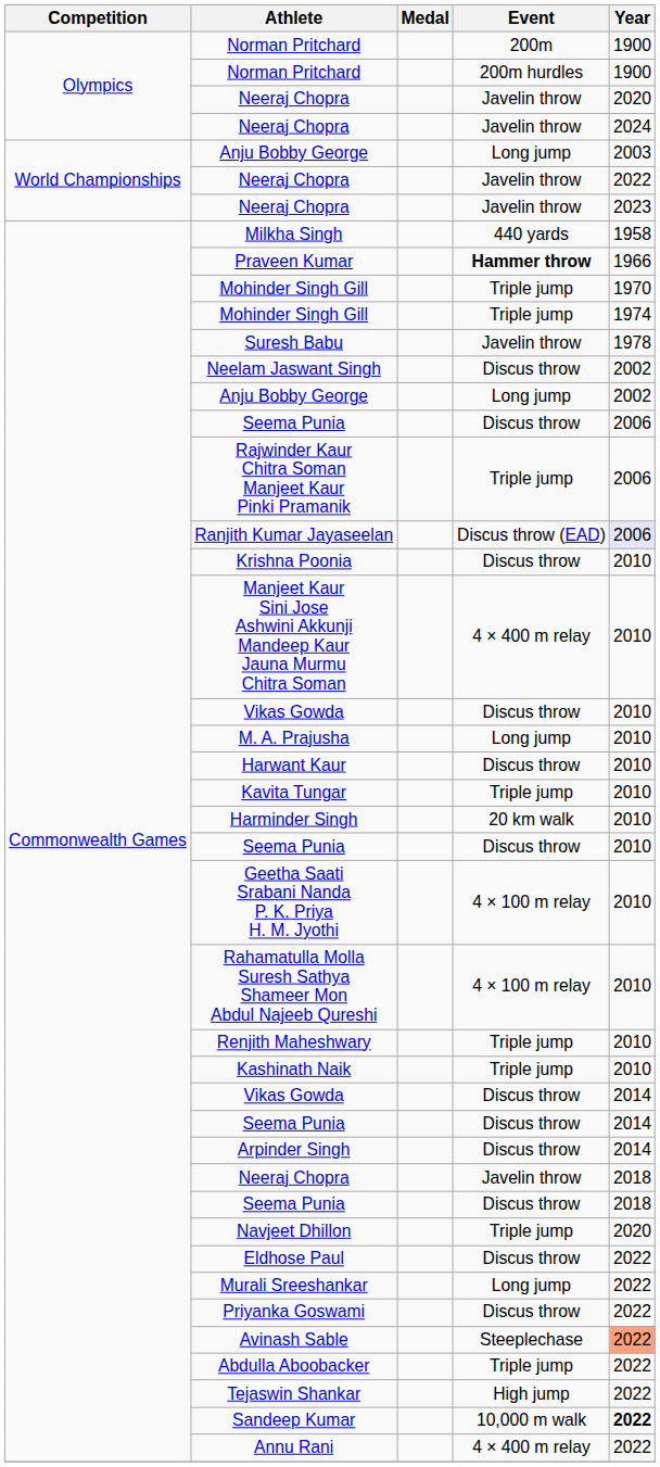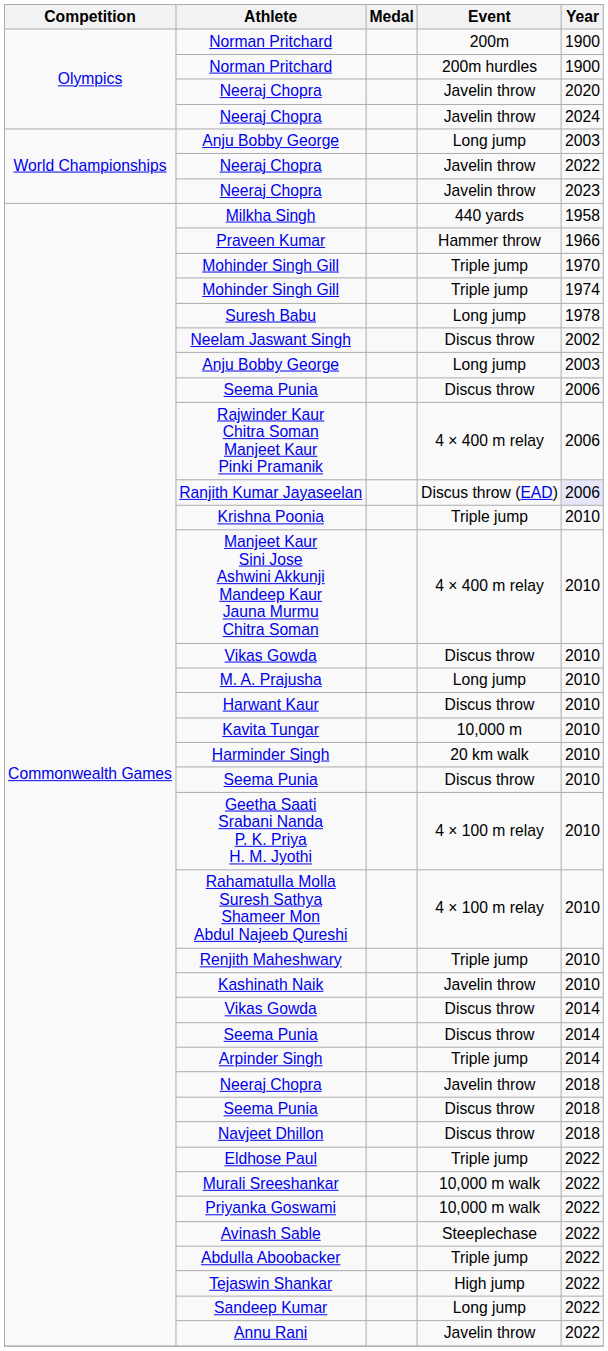Praveen Kumar | Event: bold -> normal
Suresh Babu | Event: Javelin throw -> Long jump
Commonwealth Games / Anju Bobby George | Year: 2002 -> 2003
Rajwinder Kaur Chitra Soman Manjeet Kaur Pinki Pramanik | Event: Triple jump -> 4 × 400 m relay
Krishna Poonia | Event: Discus throw -> Triple jump
Kavita Tungar | Event: Triple jump -> 10,000 m
Kashinath Naik | Event: Triple jump -> Javelin throw
Arpinder Singh | Event: Discus throw -> Triple jump
Navjeet Dhillon | Event: Triple jump -> Discus throw
Navjeet Dhillon | Year: 2020 -> 2018
Eldhose Paul | Event: Discus throw -> Triple jump
Murali Sreeshankar | Event: Long jump -> 10,000 m walk
Priyanka Goswami | Event: Discus throw -> 10,000 m walk
Avinash Sable | Year: lightsalmon background -> no background
Sandeep Kumar | Event: 10,000 m walk -> Long jump
Sandeep Kumar | Year: bold -> normal
Annu Rani | Event: 4 × 400 m relay -> Javelin throw
